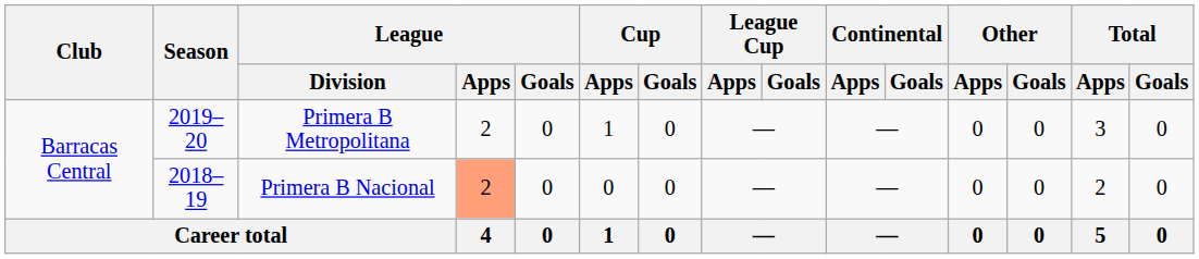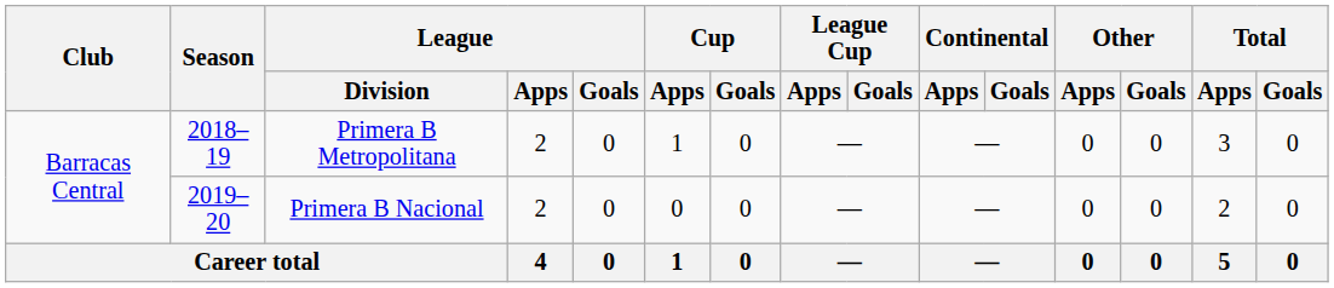Primera B Metropolitana | Season: 2019–20 -> 2018–19
Primera B Nacional | Season: 2018–19 -> 2019–20
Primera B Nacional | League / Apps: lightsalmon background -> no background
